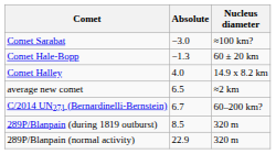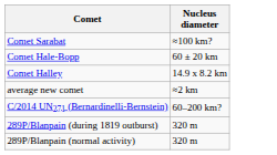- column: Absolute | −3.0 | −1.3 | 4.0 | 6.5 | 6.7 | 8.5 | 22.9
